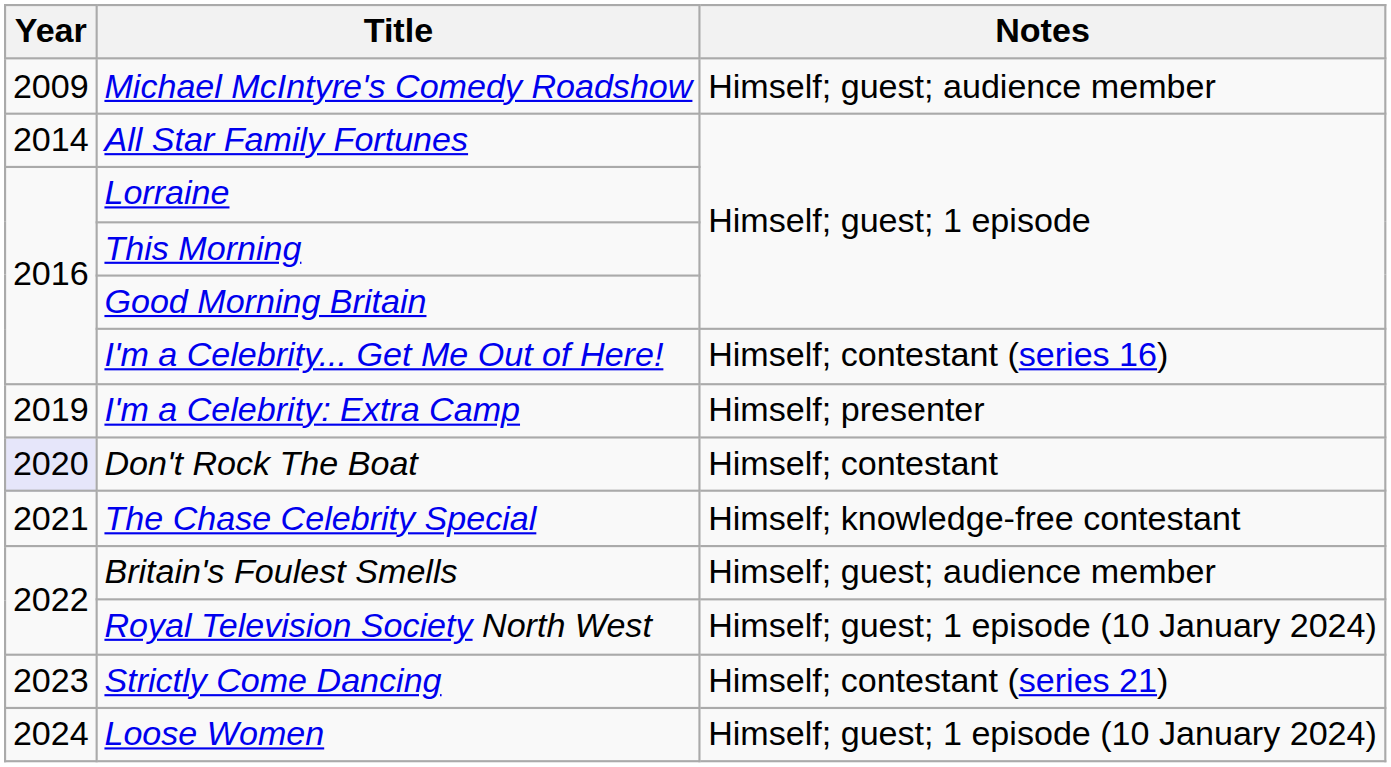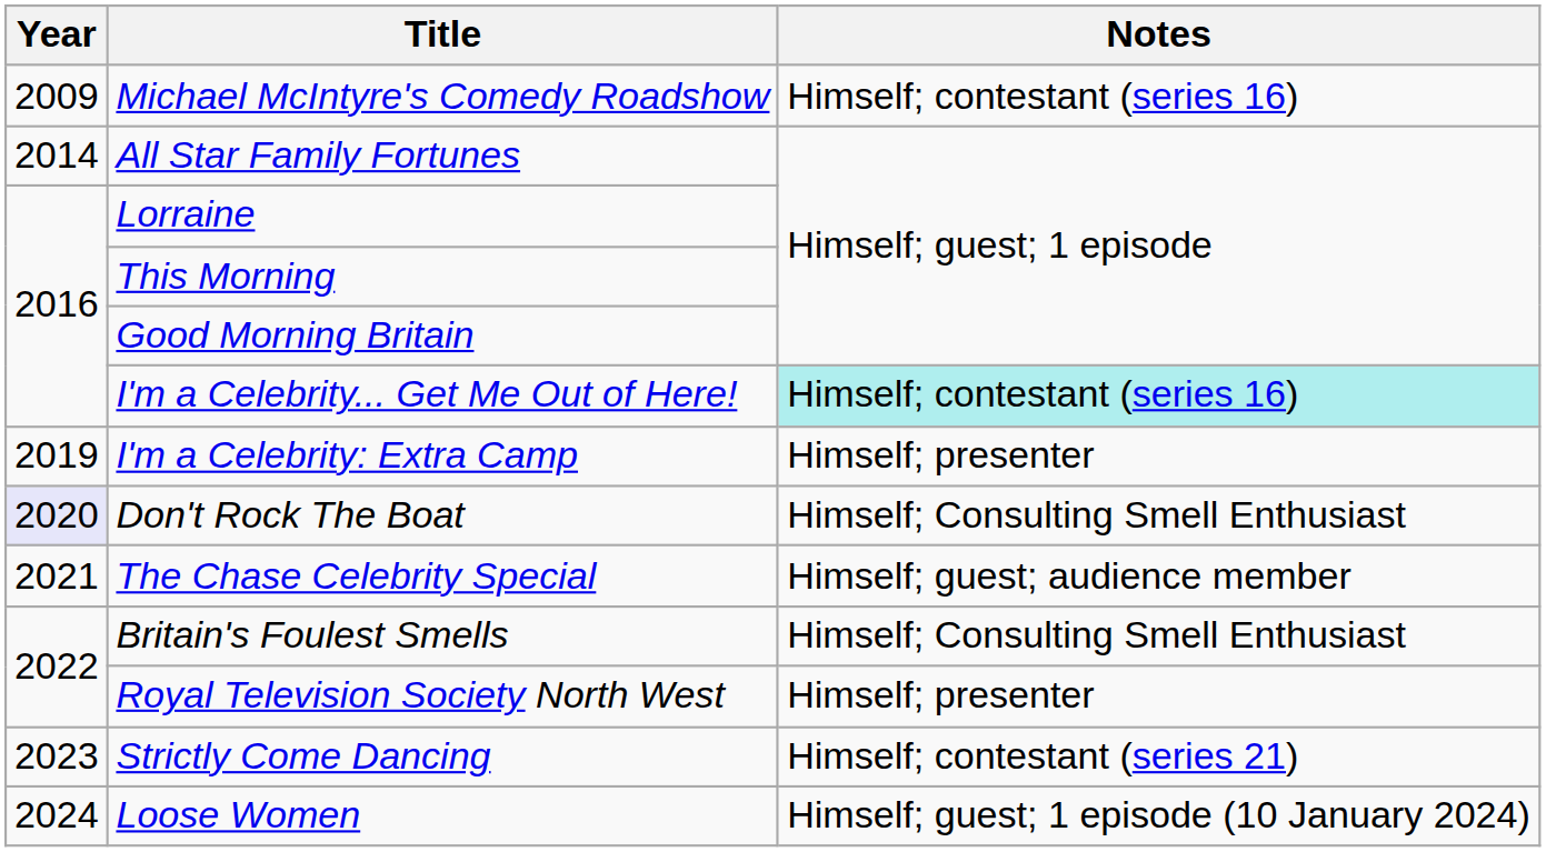Michael McIntyre's Comedy Roadshow | Notes: Himself; guest; audience member -> Himself; contestant (series 16)
I'm a Celebrity... Get Me Out of Here! | Notes: no background -> paleturquoise background
Don't Rock The Boat | Notes: Himself; contestant -> Himself; Consulting Smell Enthusiast
The Chase Celebrity Special | Notes: Himself; knowledge-free contestant -> Himself; guest; audience member
Britain's Foulest Smells | Notes: Himself; guest; audience member -> Himself; Consulting Smell Enthusiast
Royal Television Society North West | Notes: Himself; guest; 1 episode (10 January 2024) -> Himself; presenter
